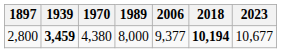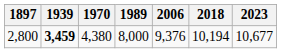2,800 | 2006: 9,377 -> 9,376
2,800 | 2018: bold -> normal
